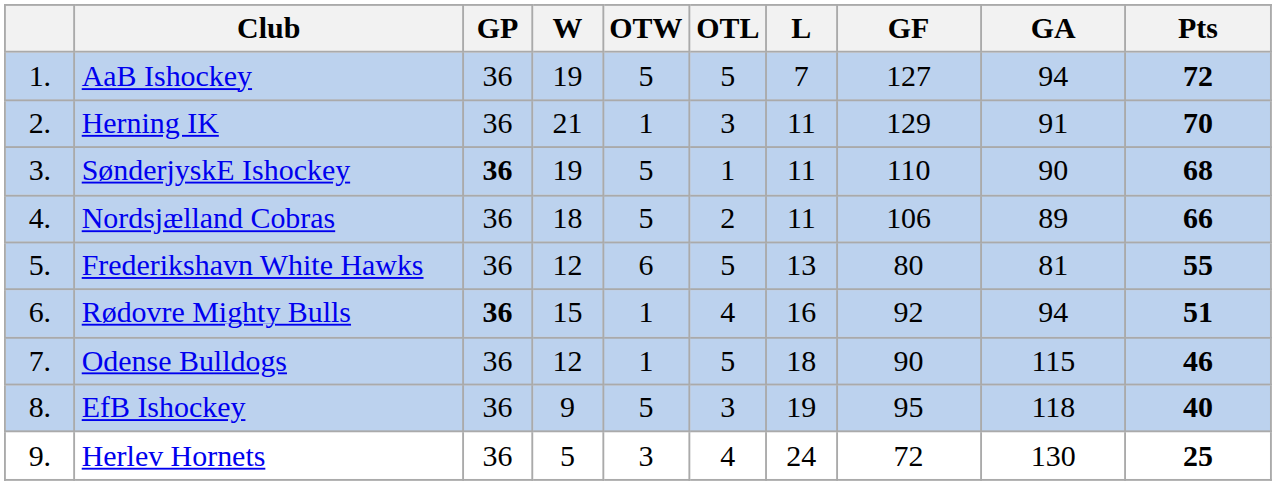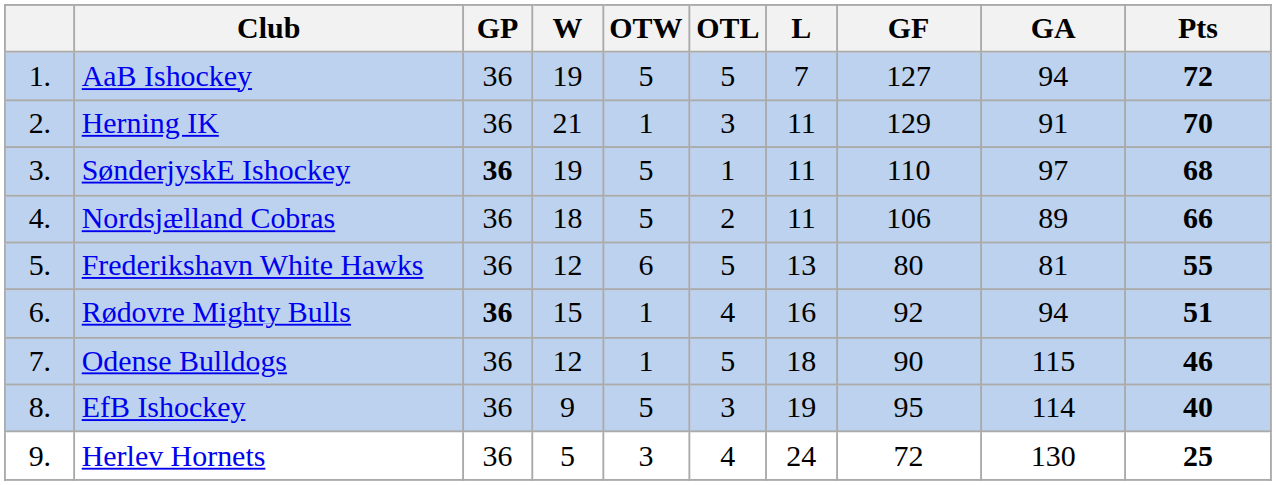SønderjyskE Ishockey | GA: 90 -> 97
EfB Ishockey | GA: 118 -> 114
